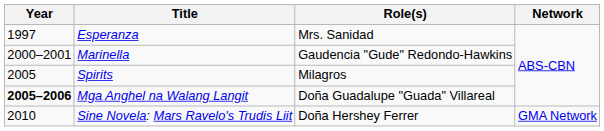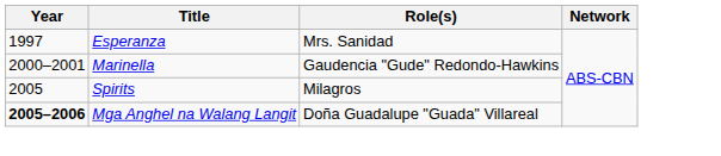- row: 2010 | Sine Novela: Mars Ravelo's Trudis Liit | Doña Hershey Ferrer | GMA Network
